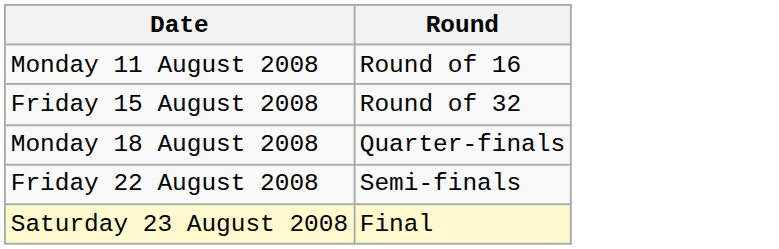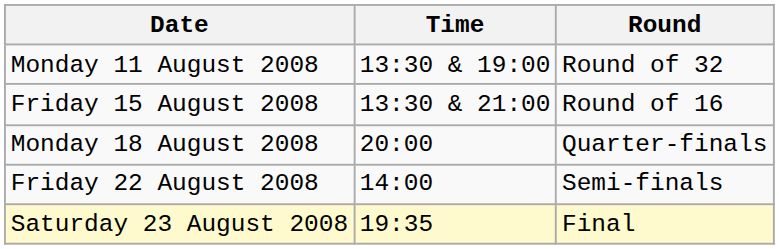+ column: Time | 13:30 & 19:00 | 13:30 & 21:00 | 20:00 | 14:00 | 19:35
Monday 11 August 2008 | Round: Round of 16 -> Round of 32
Friday 15 August 2008 | Round: Round of 32 -> Round of 16
